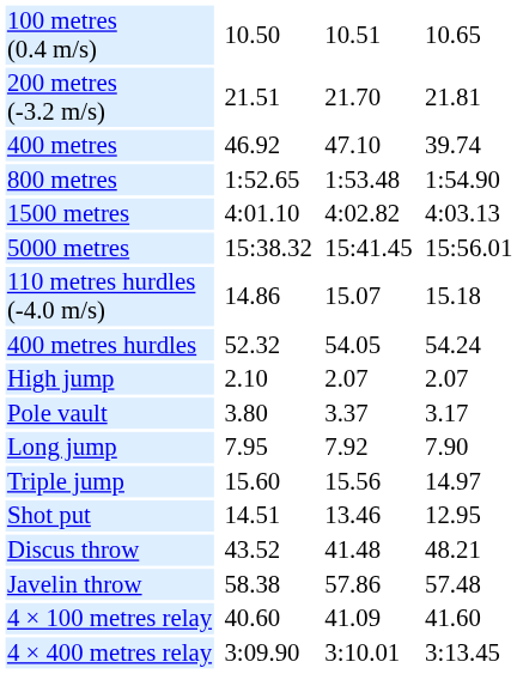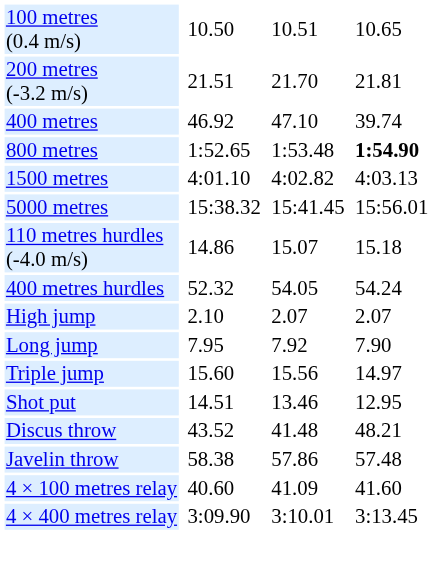800 metres | column 7: normal -> bold
- row: Pole vault | 3.80 | 3.37 | 3.17
